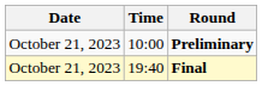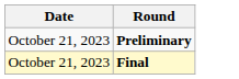- column: Time | 10:00 | 19:40
